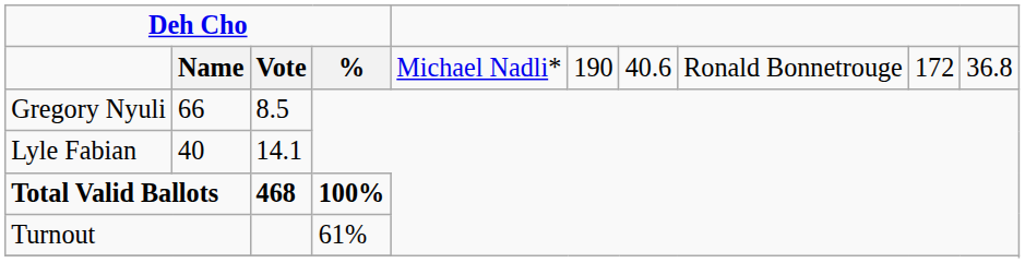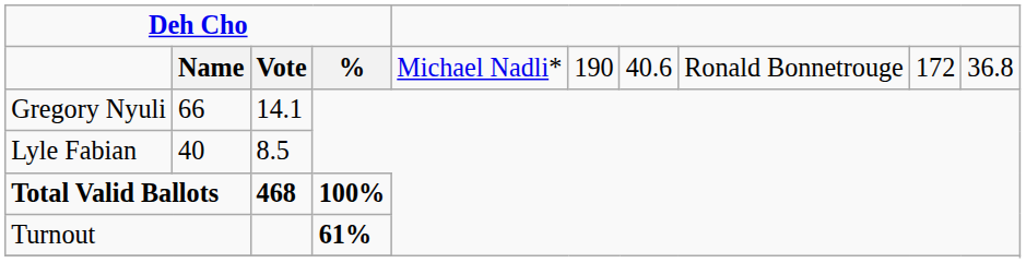Gregory Nyuli | column 3: 8.5 -> 14.1
Lyle Fabian | column 3: 14.1 -> 8.5
Turnout | column 4: normal -> bold
